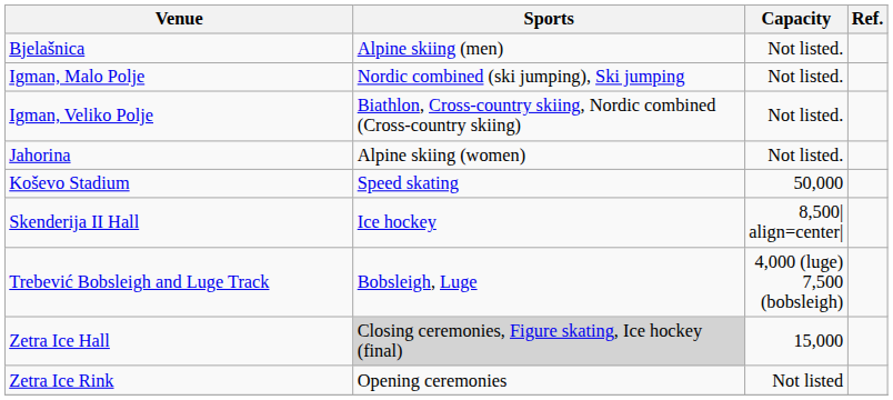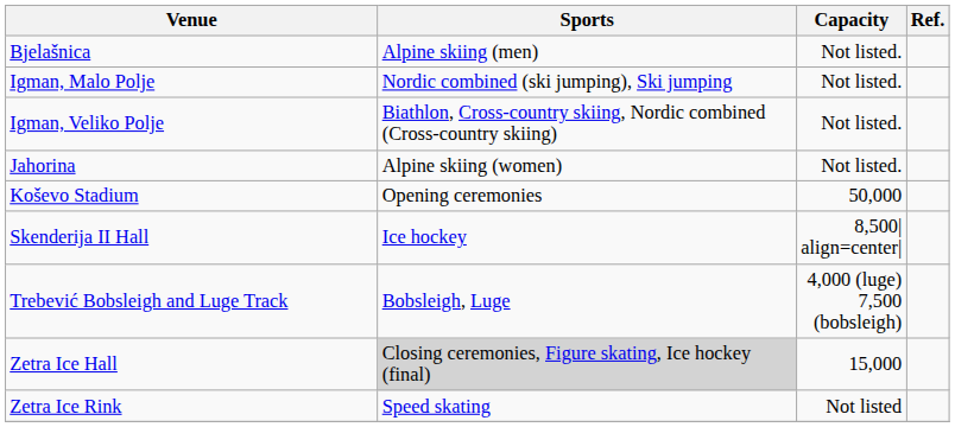Koševo Stadium | Sports: Speed skating -> Opening ceremonies
Zetra Ice Rink | Sports: Opening ceremonies -> Speed skating
